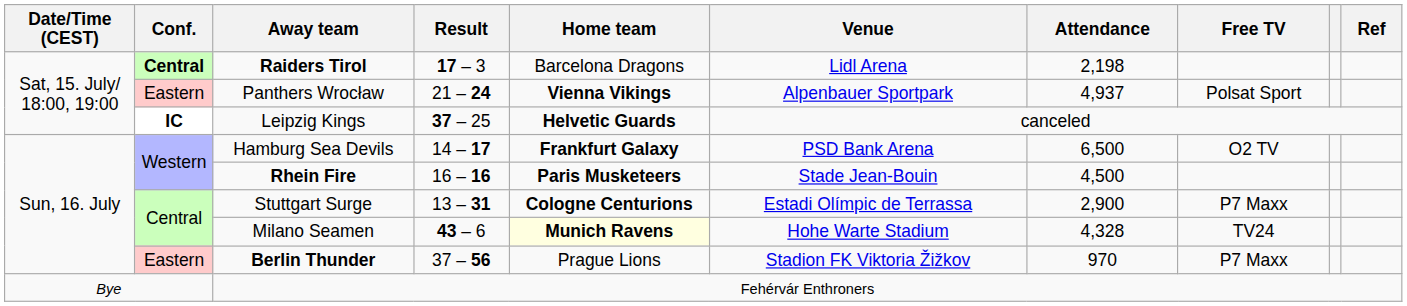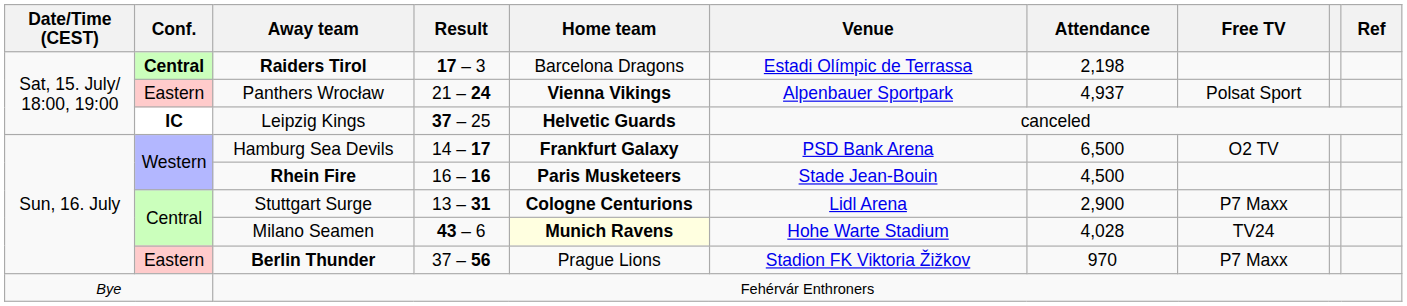Raiders Tirol | Venue: Lidl Arena -> Estadi Olímpic de Terrassa
Stuttgart Surge | Venue: Estadi Olímpic de Terrassa -> Lidl Arena
Milano Seamen | Attendance: 4,328 -> 4,028
